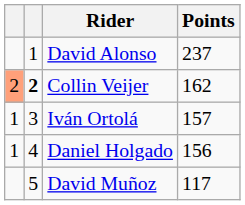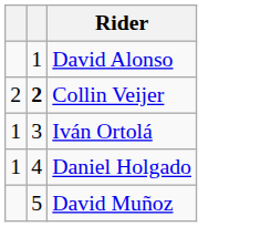- column: Points | 237 | 162 | 157 | 156 | 117
Collin Veijer | column 1: lightsalmon background -> no background
